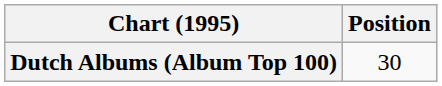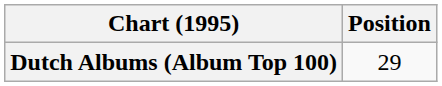Dutch Albums (Album Top 100) | Position: 30 -> 29
